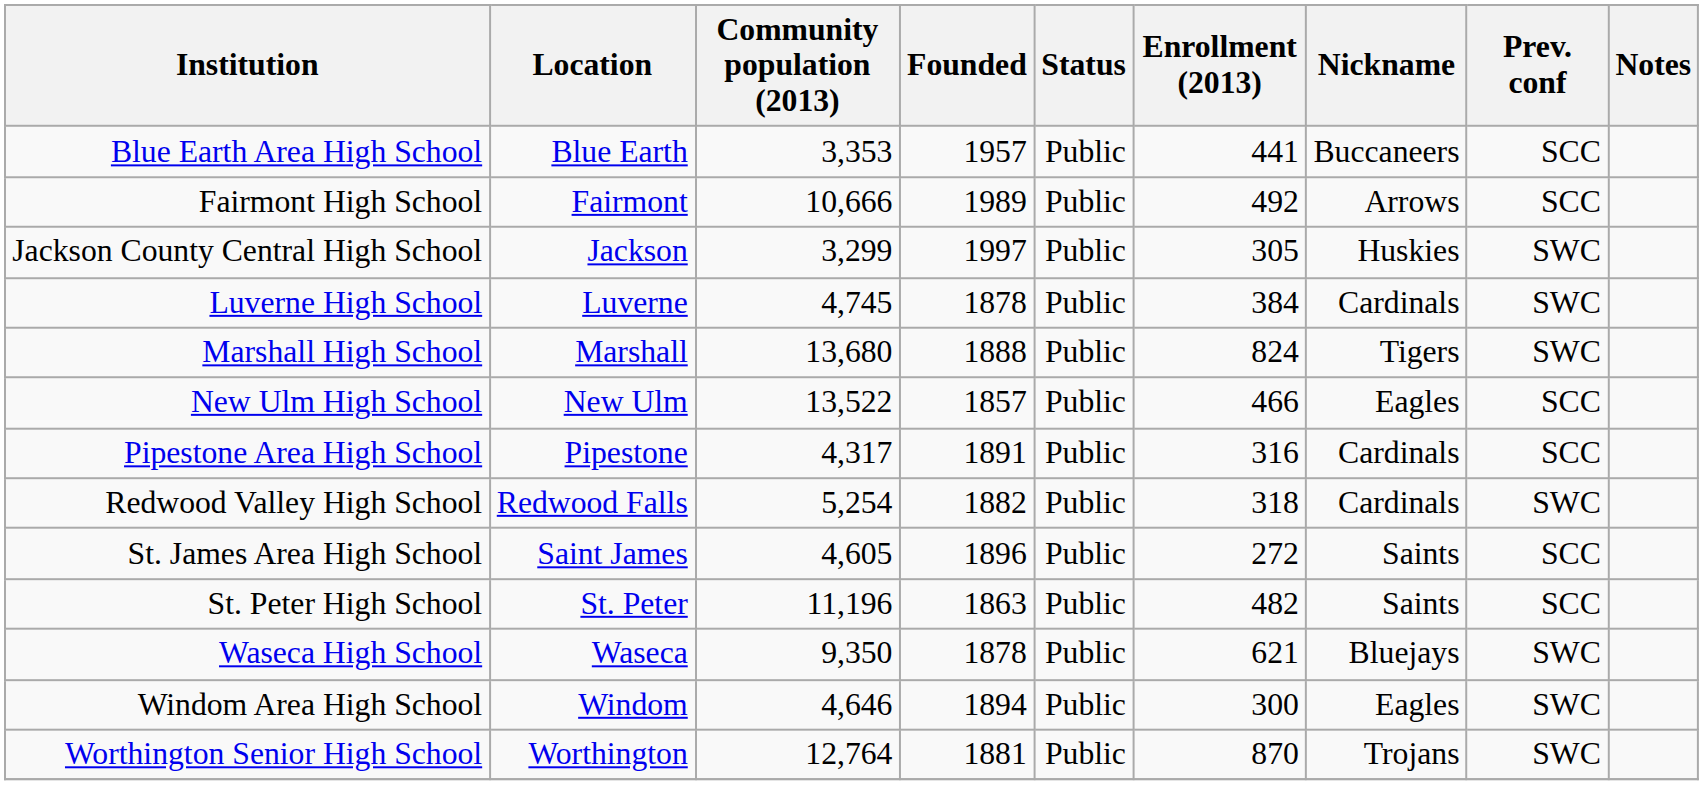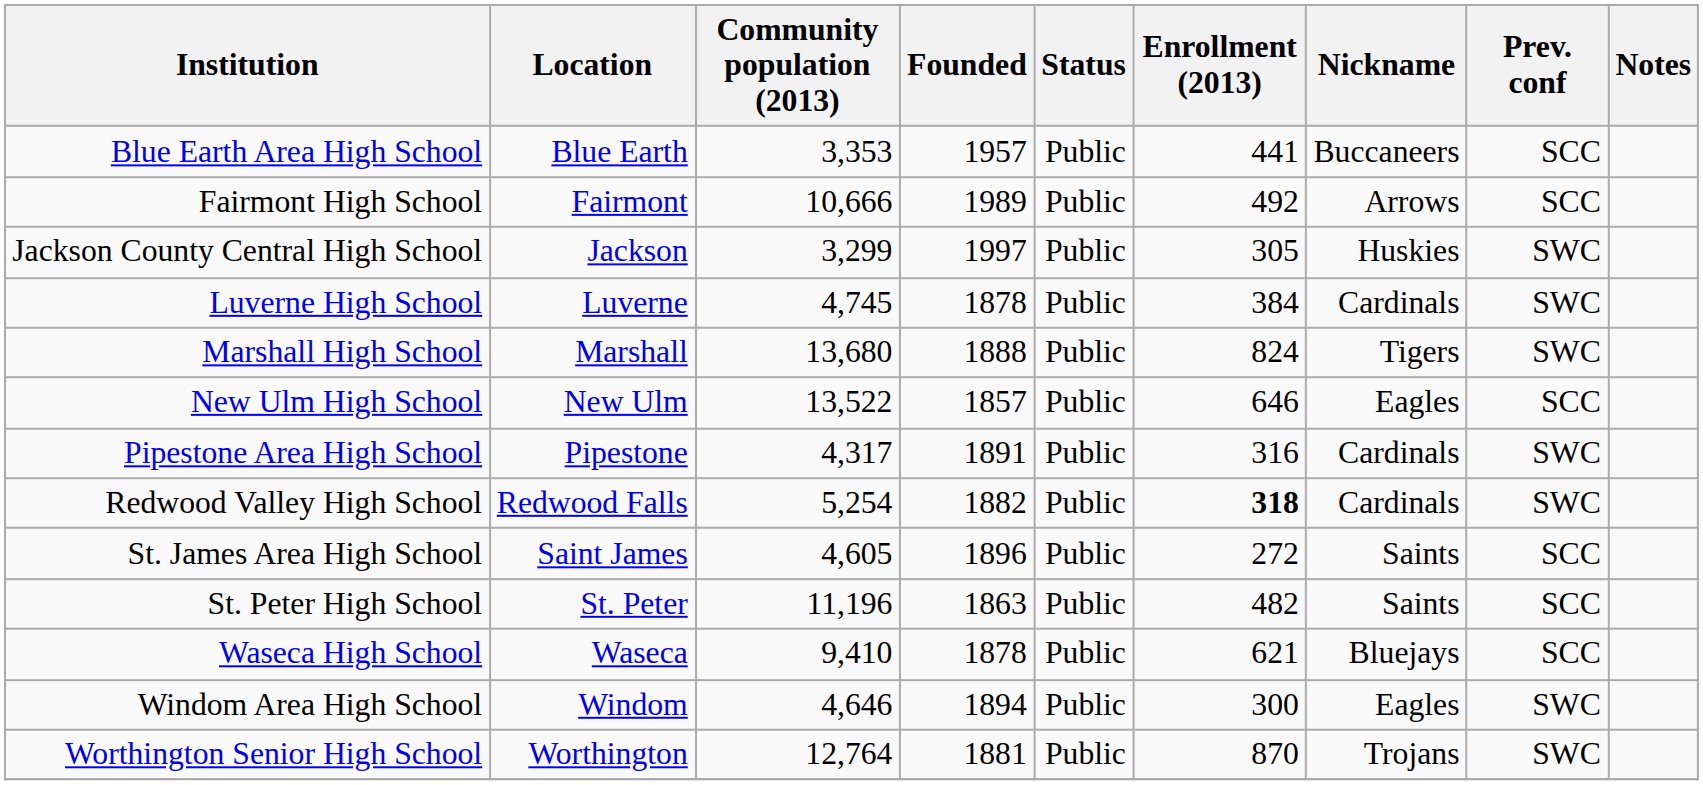New Ulm High School | Enrollment (2013): 466 -> 646
Pipestone Area High School | Prev. conf: SCC -> SWC
Redwood Valley High School | Enrollment (2013): normal -> bold
Waseca High School | Community population (2013): 9,350 -> 9,410
Waseca High School | Prev. conf: SWC -> SCC
